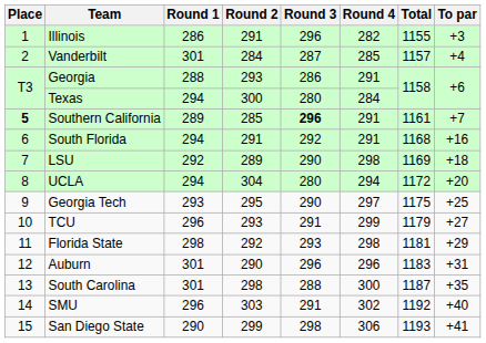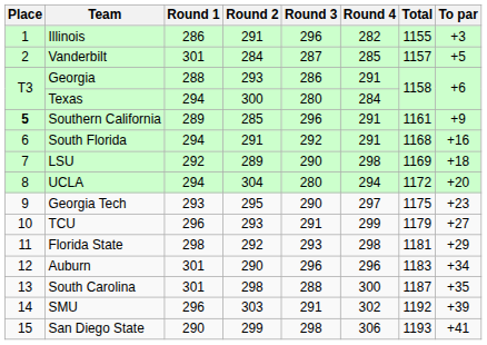Vanderbilt | To par: +4 -> +5
Southern California | Round 3: bold -> normal
Southern California | To par: +7 -> +9
Georgia Tech | To par: +25 -> +23
Auburn | To par: +31 -> +34
SMU | To par: +40 -> +39
